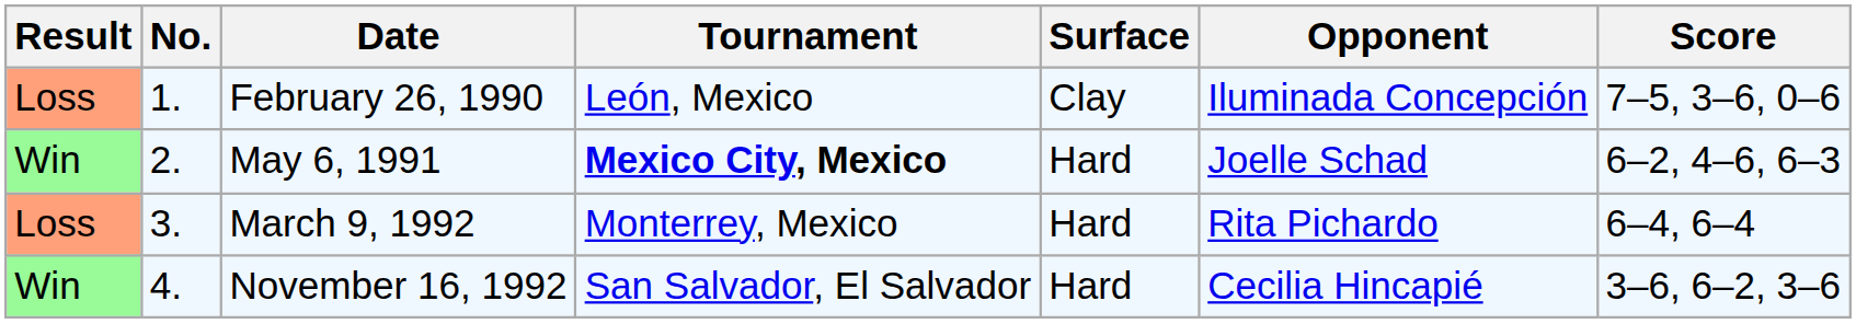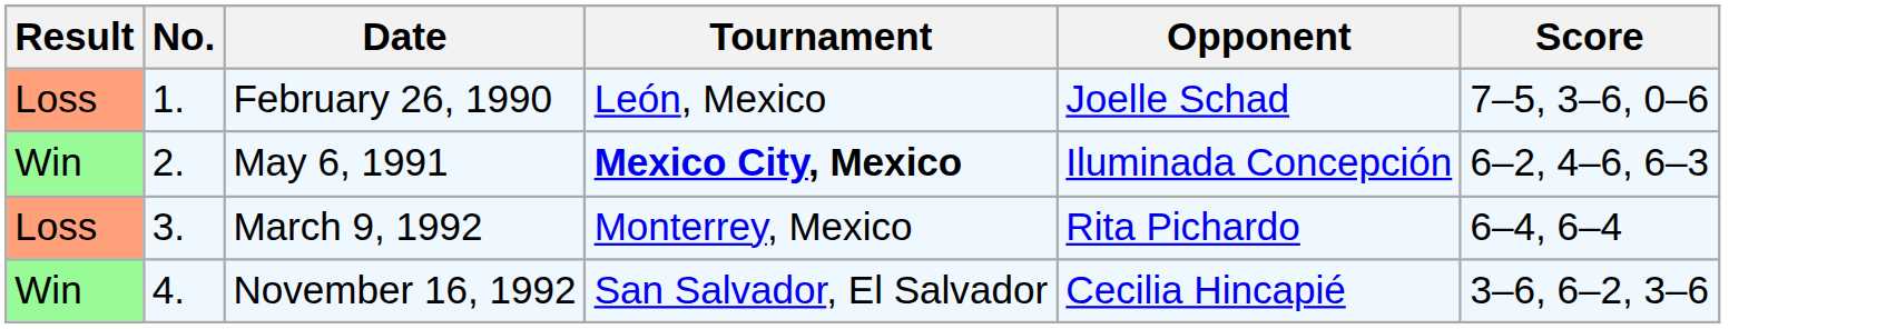- column: Surface | Clay | Hard | Hard | Hard
February 26, 1990 | Opponent: Iluminada Concepción -> Joelle Schad
May 6, 1991 | Opponent: Joelle Schad -> Iluminada Concepción
